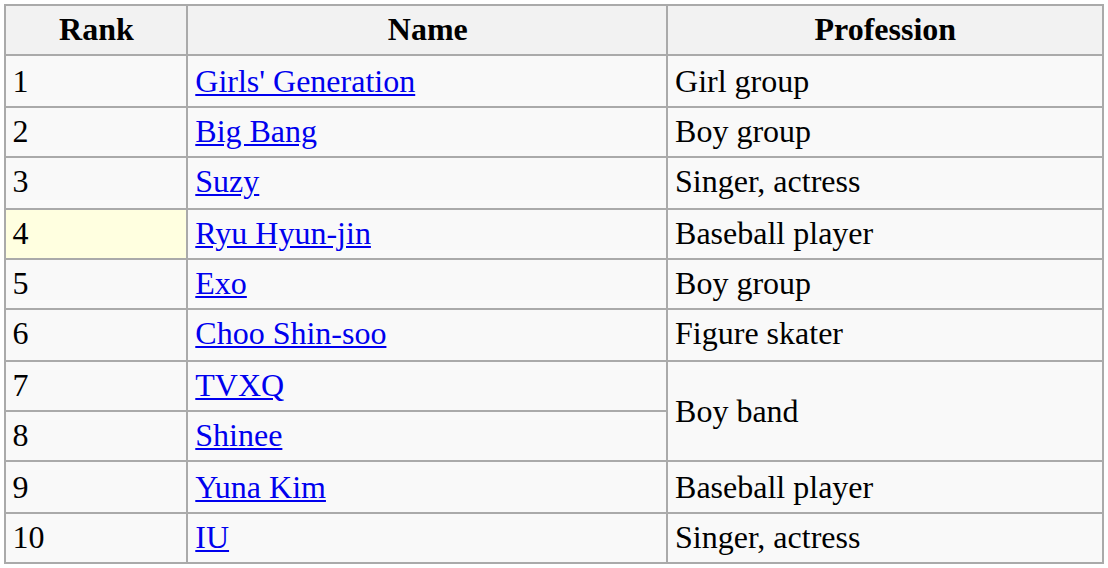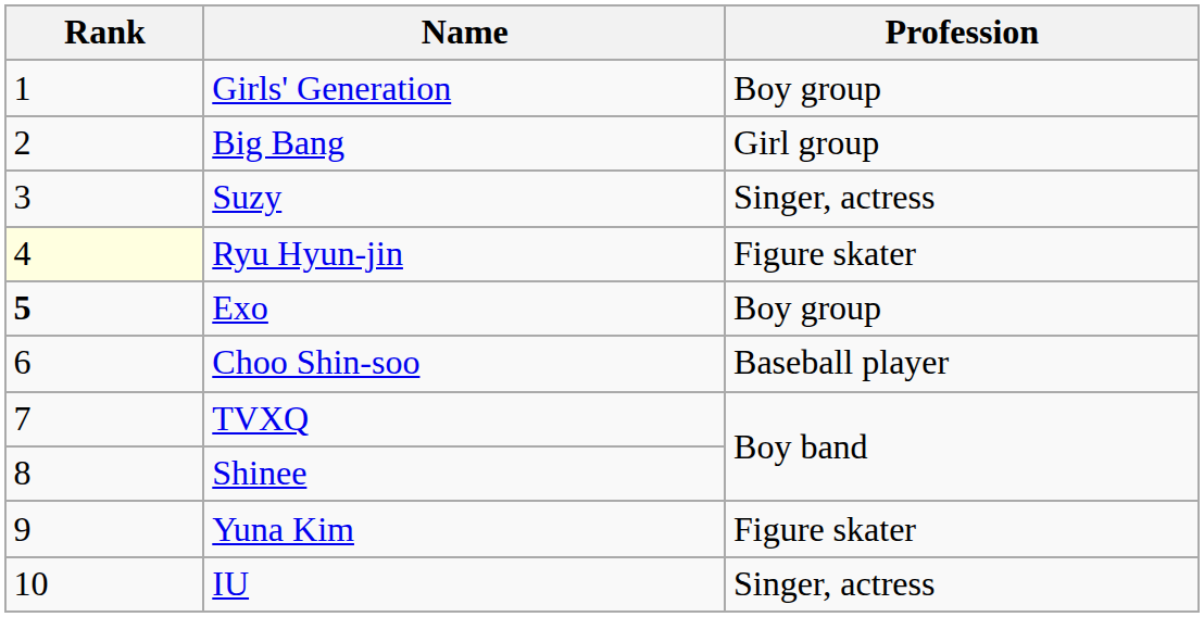Girls' Generation | Profession: Girl group -> Boy group
Big Bang | Profession: Boy group -> Girl group
Ryu Hyun-jin | Profession: Baseball player -> Figure skater
Exo | Rank: normal -> bold
Choo Shin-soo | Profession: Figure skater -> Baseball player
Yuna Kim | Profession: Baseball player -> Figure skater
